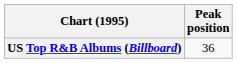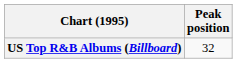US Top R&B Albums (Billboard) | Peak position: 36 -> 32
